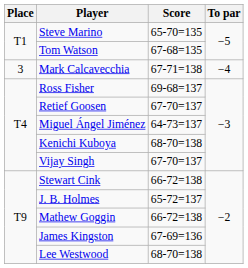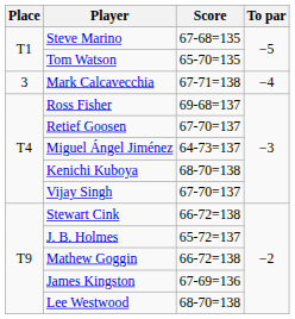Steve Marino | Score: 65-70=135 -> 67-68=135
Tom Watson | Score: 67-68=135 -> 65-70=135
